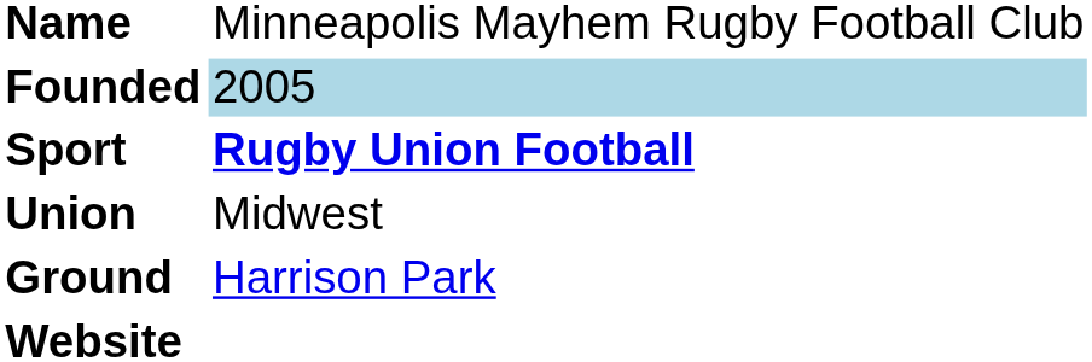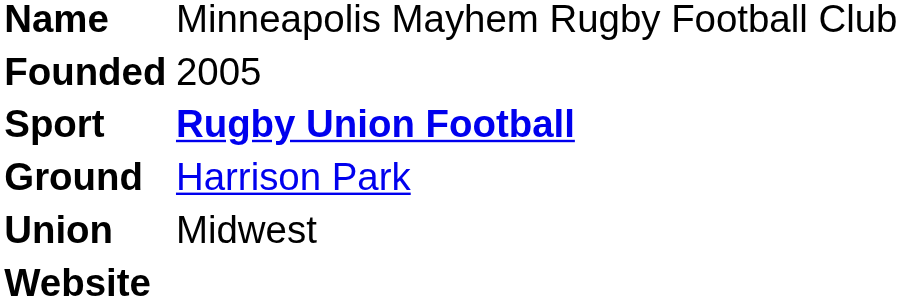Founded | column 2: lightblue background -> no background
rows swapped: Union <-> Ground
